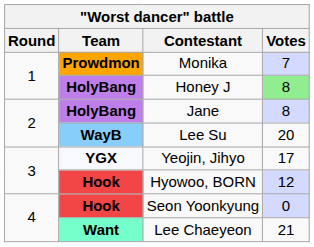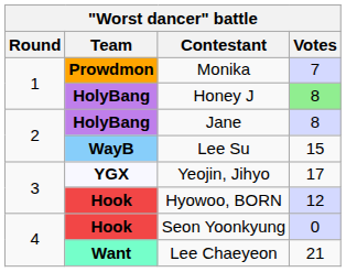Lee Su | Votes: 20 -> 15
